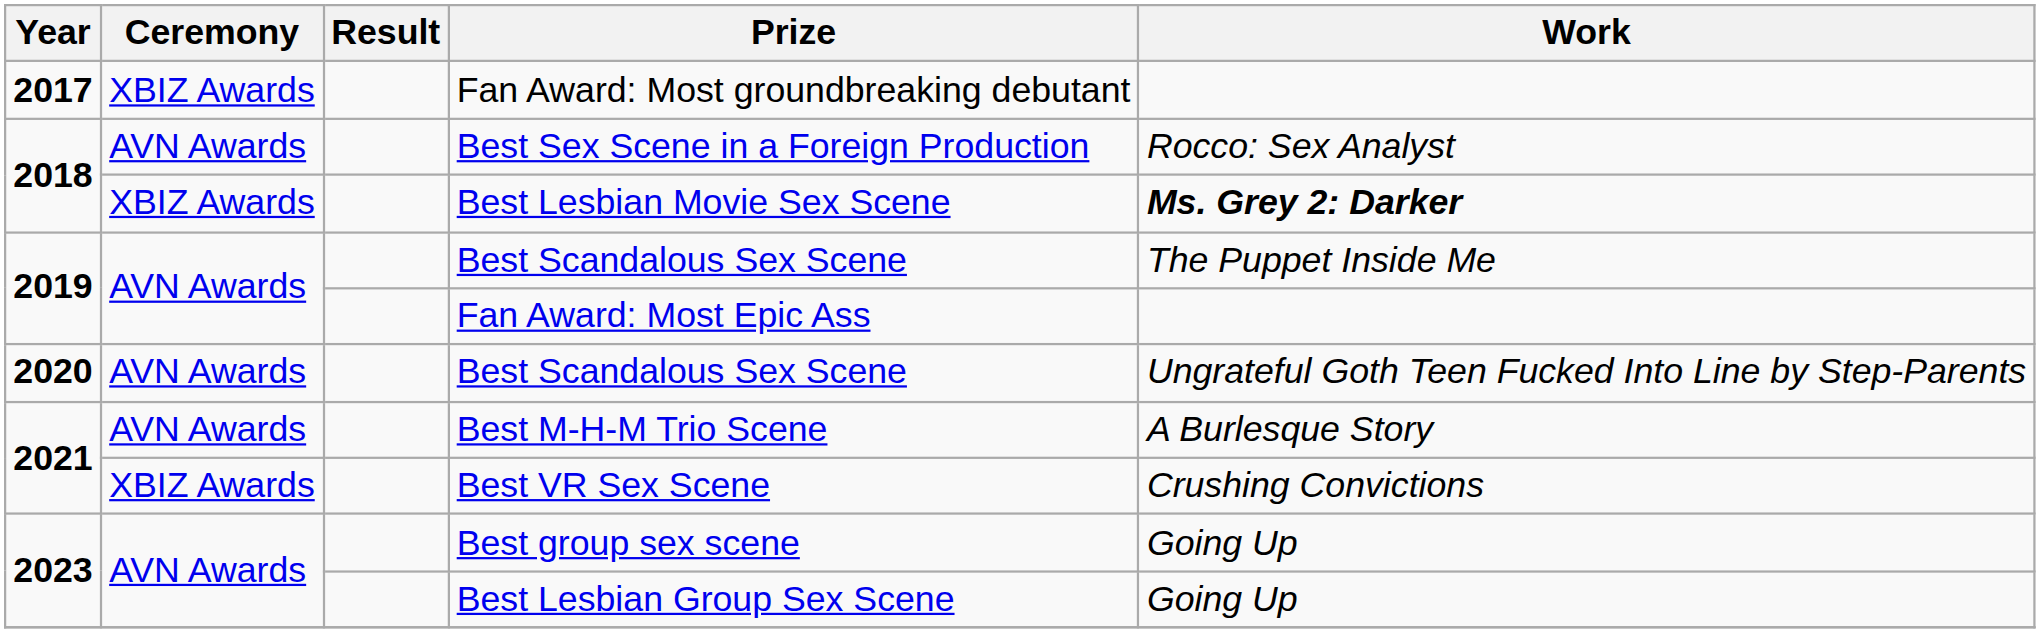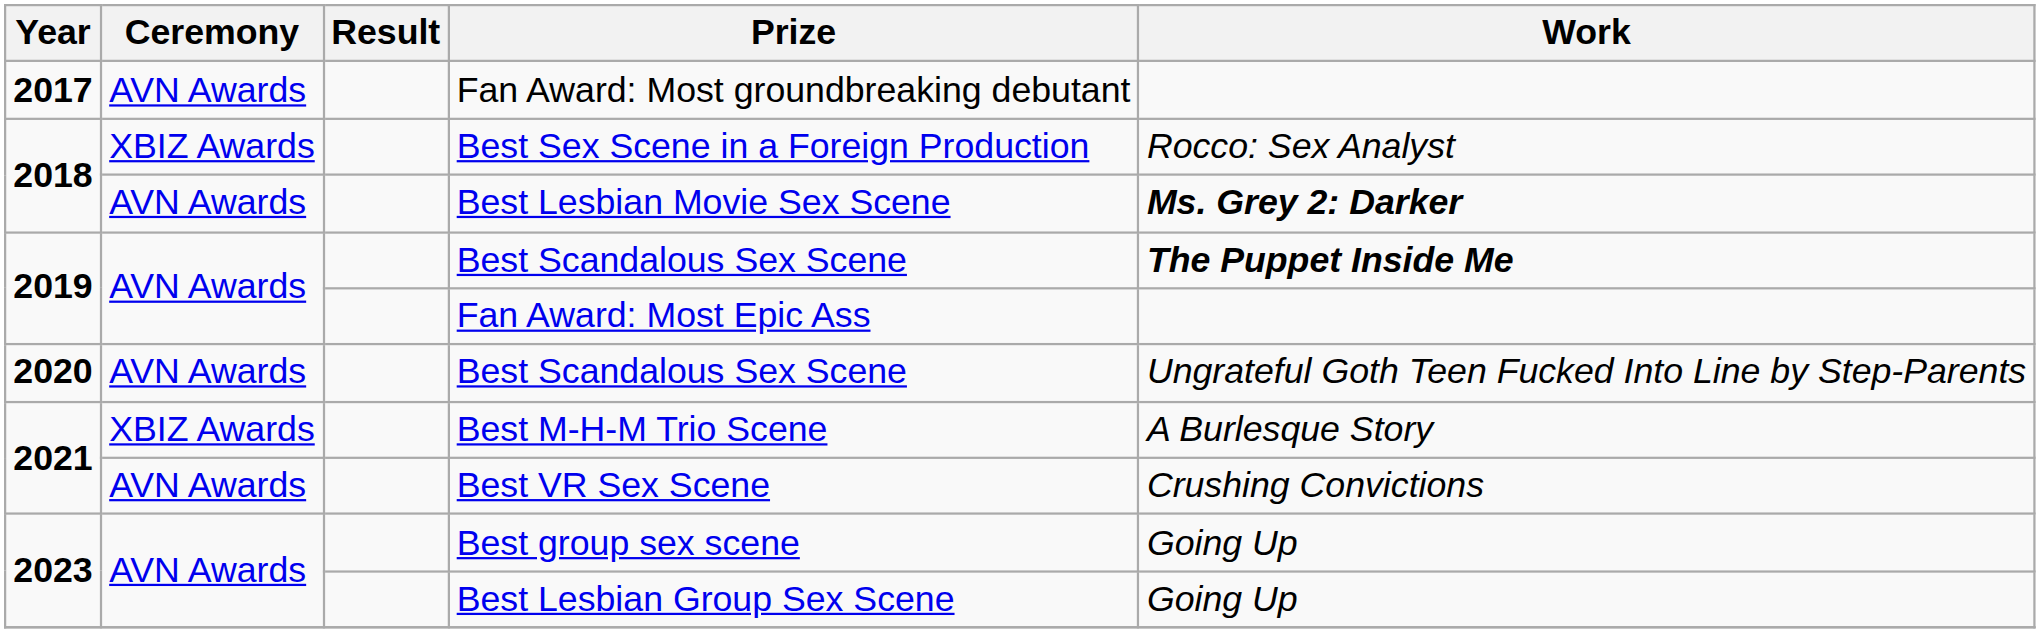Fan Award: Most groundbreaking debutant | Ceremony: XBIZ Awards -> AVN Awards
Best Sex Scene in a Foreign Production | Ceremony: AVN Awards -> XBIZ Awards
Best Lesbian Movie Sex Scene | Ceremony: XBIZ Awards -> AVN Awards
2019 / Best Scandalous Sex Scene | Work: normal -> bold
Best M-H-M Trio Scene | Ceremony: AVN Awards -> XBIZ Awards
Best VR Sex Scene | Ceremony: XBIZ Awards -> AVN Awards
